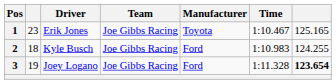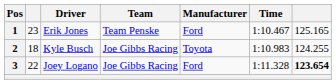1 | Team: Joe Gibbs Racing -> Team Penske
1 | Manufacturer: Toyota -> Ford
2 | Manufacturer: Ford -> Toyota
3 | column 2: 19 -> 22
